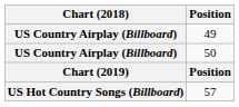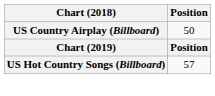- row: US Country Airplay (Billboard) | 49
